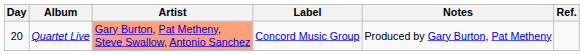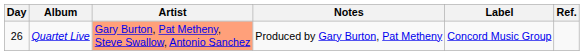columns swapped: Label <-> Notes
Quartet Live | Day: 20 -> 26
